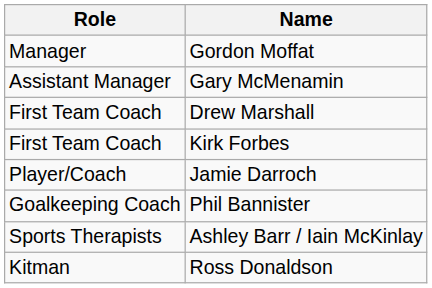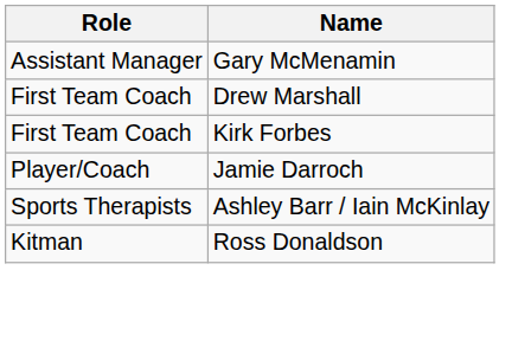- row: Manager | Gordon Moffat
- row: Goalkeeping Coach | Phil Bannister
